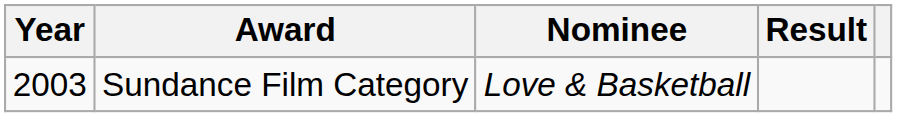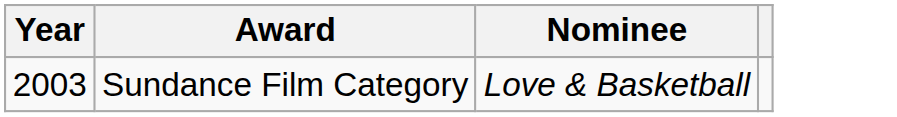- column: Result
